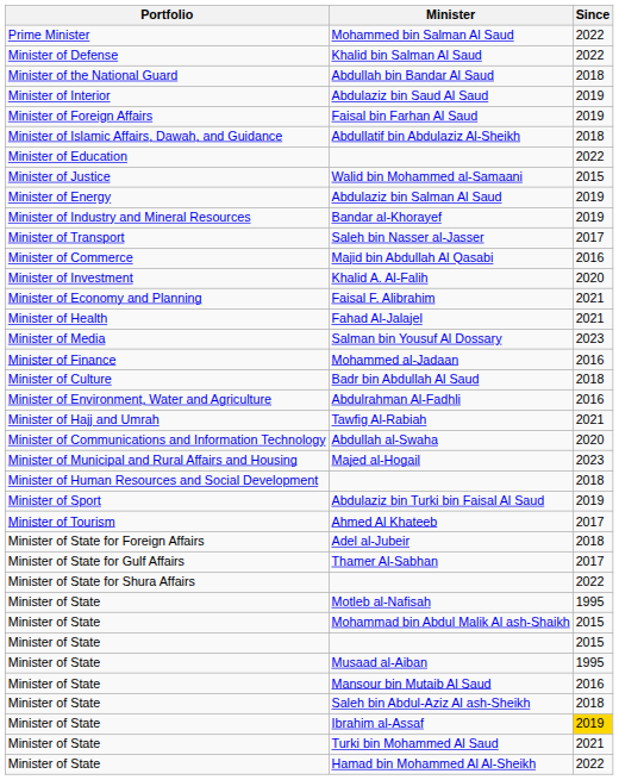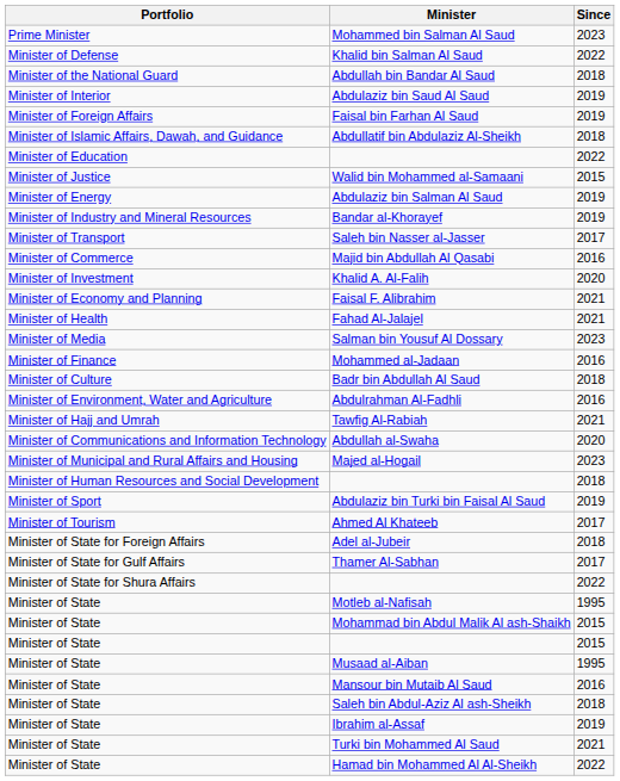Mohammed bin Salman Al Saud | Since: 2022 -> 2023
Ibrahim al-Assaf | Since: gold background -> no background
